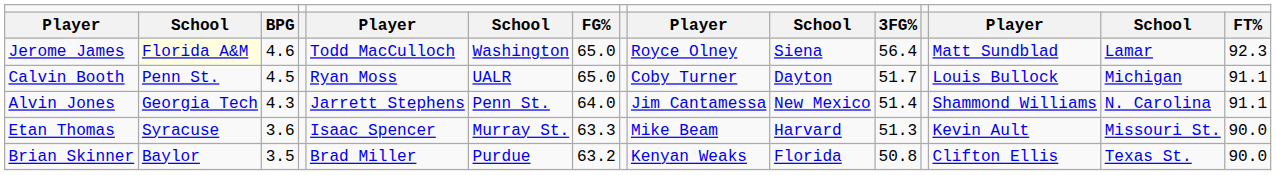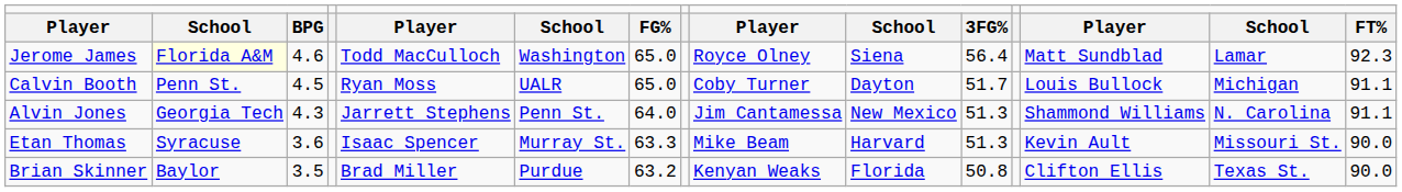Alvin Jones | column 11: 51.4 -> 51.3
